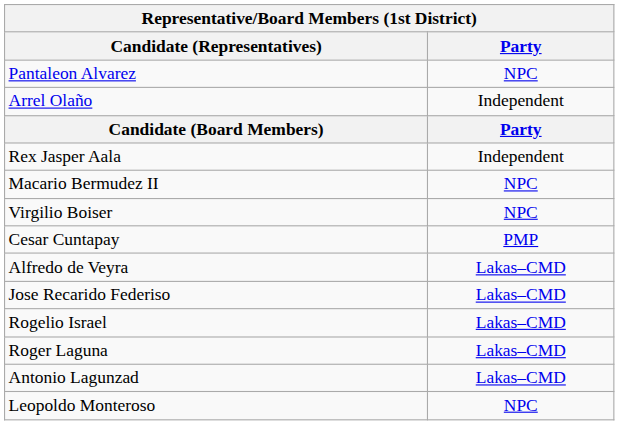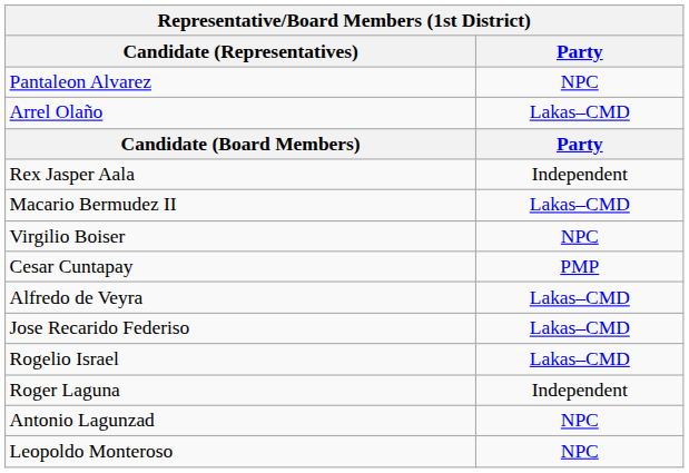Arrel Olaño | Party: Independent -> Lakas–CMD
Macario Bermudez II | Party: NPC -> Lakas–CMD
Roger Laguna | Party: Lakas–CMD -> Independent
Antonio Lagunzad | Party: Lakas–CMD -> NPC
